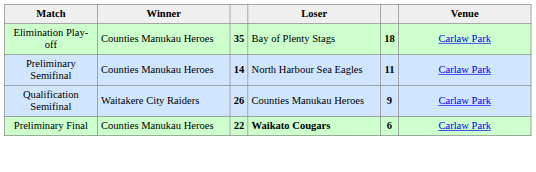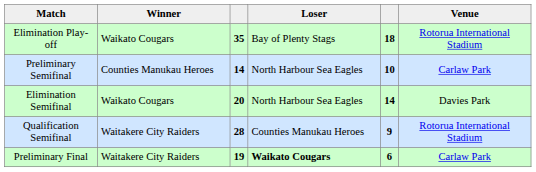Elimination Play-off | Winner: Counties Manukau Heroes -> Waikato Cougars
Elimination Play-off | Venue: Carlaw Park -> Rotorua International Stadium
Preliminary Semifinal | column 5: 11 -> 10
+ row: Elimination Semifinal | Waikato Cougars | 20 | North Harbour Sea Eagles | 14 | Davies Park
Qualification Semifinal | column 3: 26 -> 28
Qualification Semifinal | Venue: Carlaw Park -> Rotorua International Stadium
Preliminary Final | Winner: Counties Manukau Heroes -> Waitakere City Raiders
Preliminary Final | column 3: 22 -> 19
